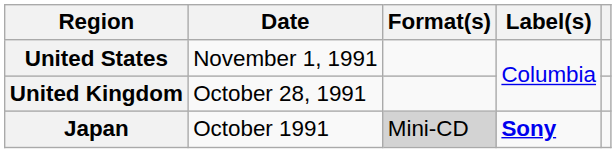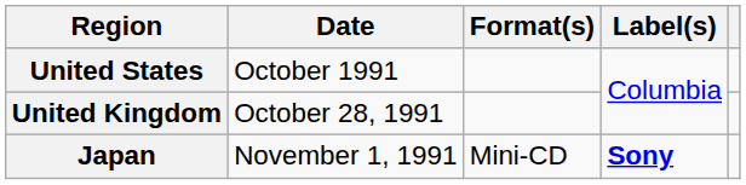United States | Date: November 1, 1991 -> October 1991
Japan | Date: October 1991 -> November 1, 1991
Japan | Format(s): lightgrey background -> no background
